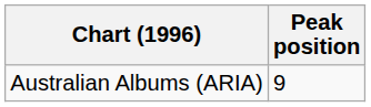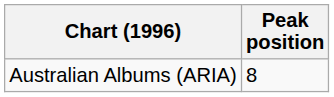Australian Albums (ARIA) | Peak position: 9 -> 8
